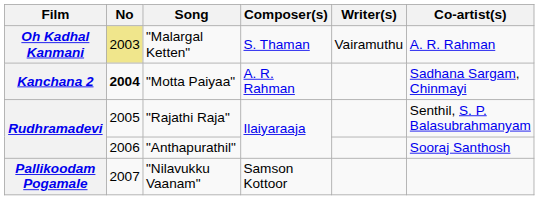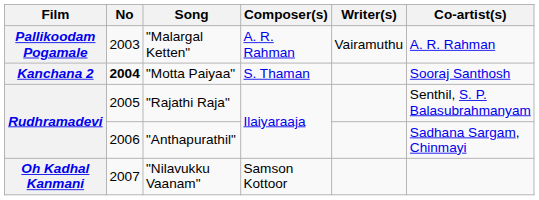"Malargal Ketten" | Film: Oh Kadhal Kanmani -> Pallikoodam Pogamale
"Malargal Ketten" | No: khaki background -> no background
"Malargal Ketten" | Composer(s): S. Thaman -> A. R. Rahman
"Motta Paiyaa" | Composer(s): A. R. Rahman -> S. Thaman
"Motta Paiyaa" | Co-artist(s): Sadhana Sargam, Chinmayi -> Sooraj Santhosh
"Anthapurathil" | Co-artist(s): Sooraj Santhosh -> Sadhana Sargam, Chinmayi
"Nilavukku Vaanam" | Film: Pallikoodam Pogamale -> Oh Kadhal Kanmani
